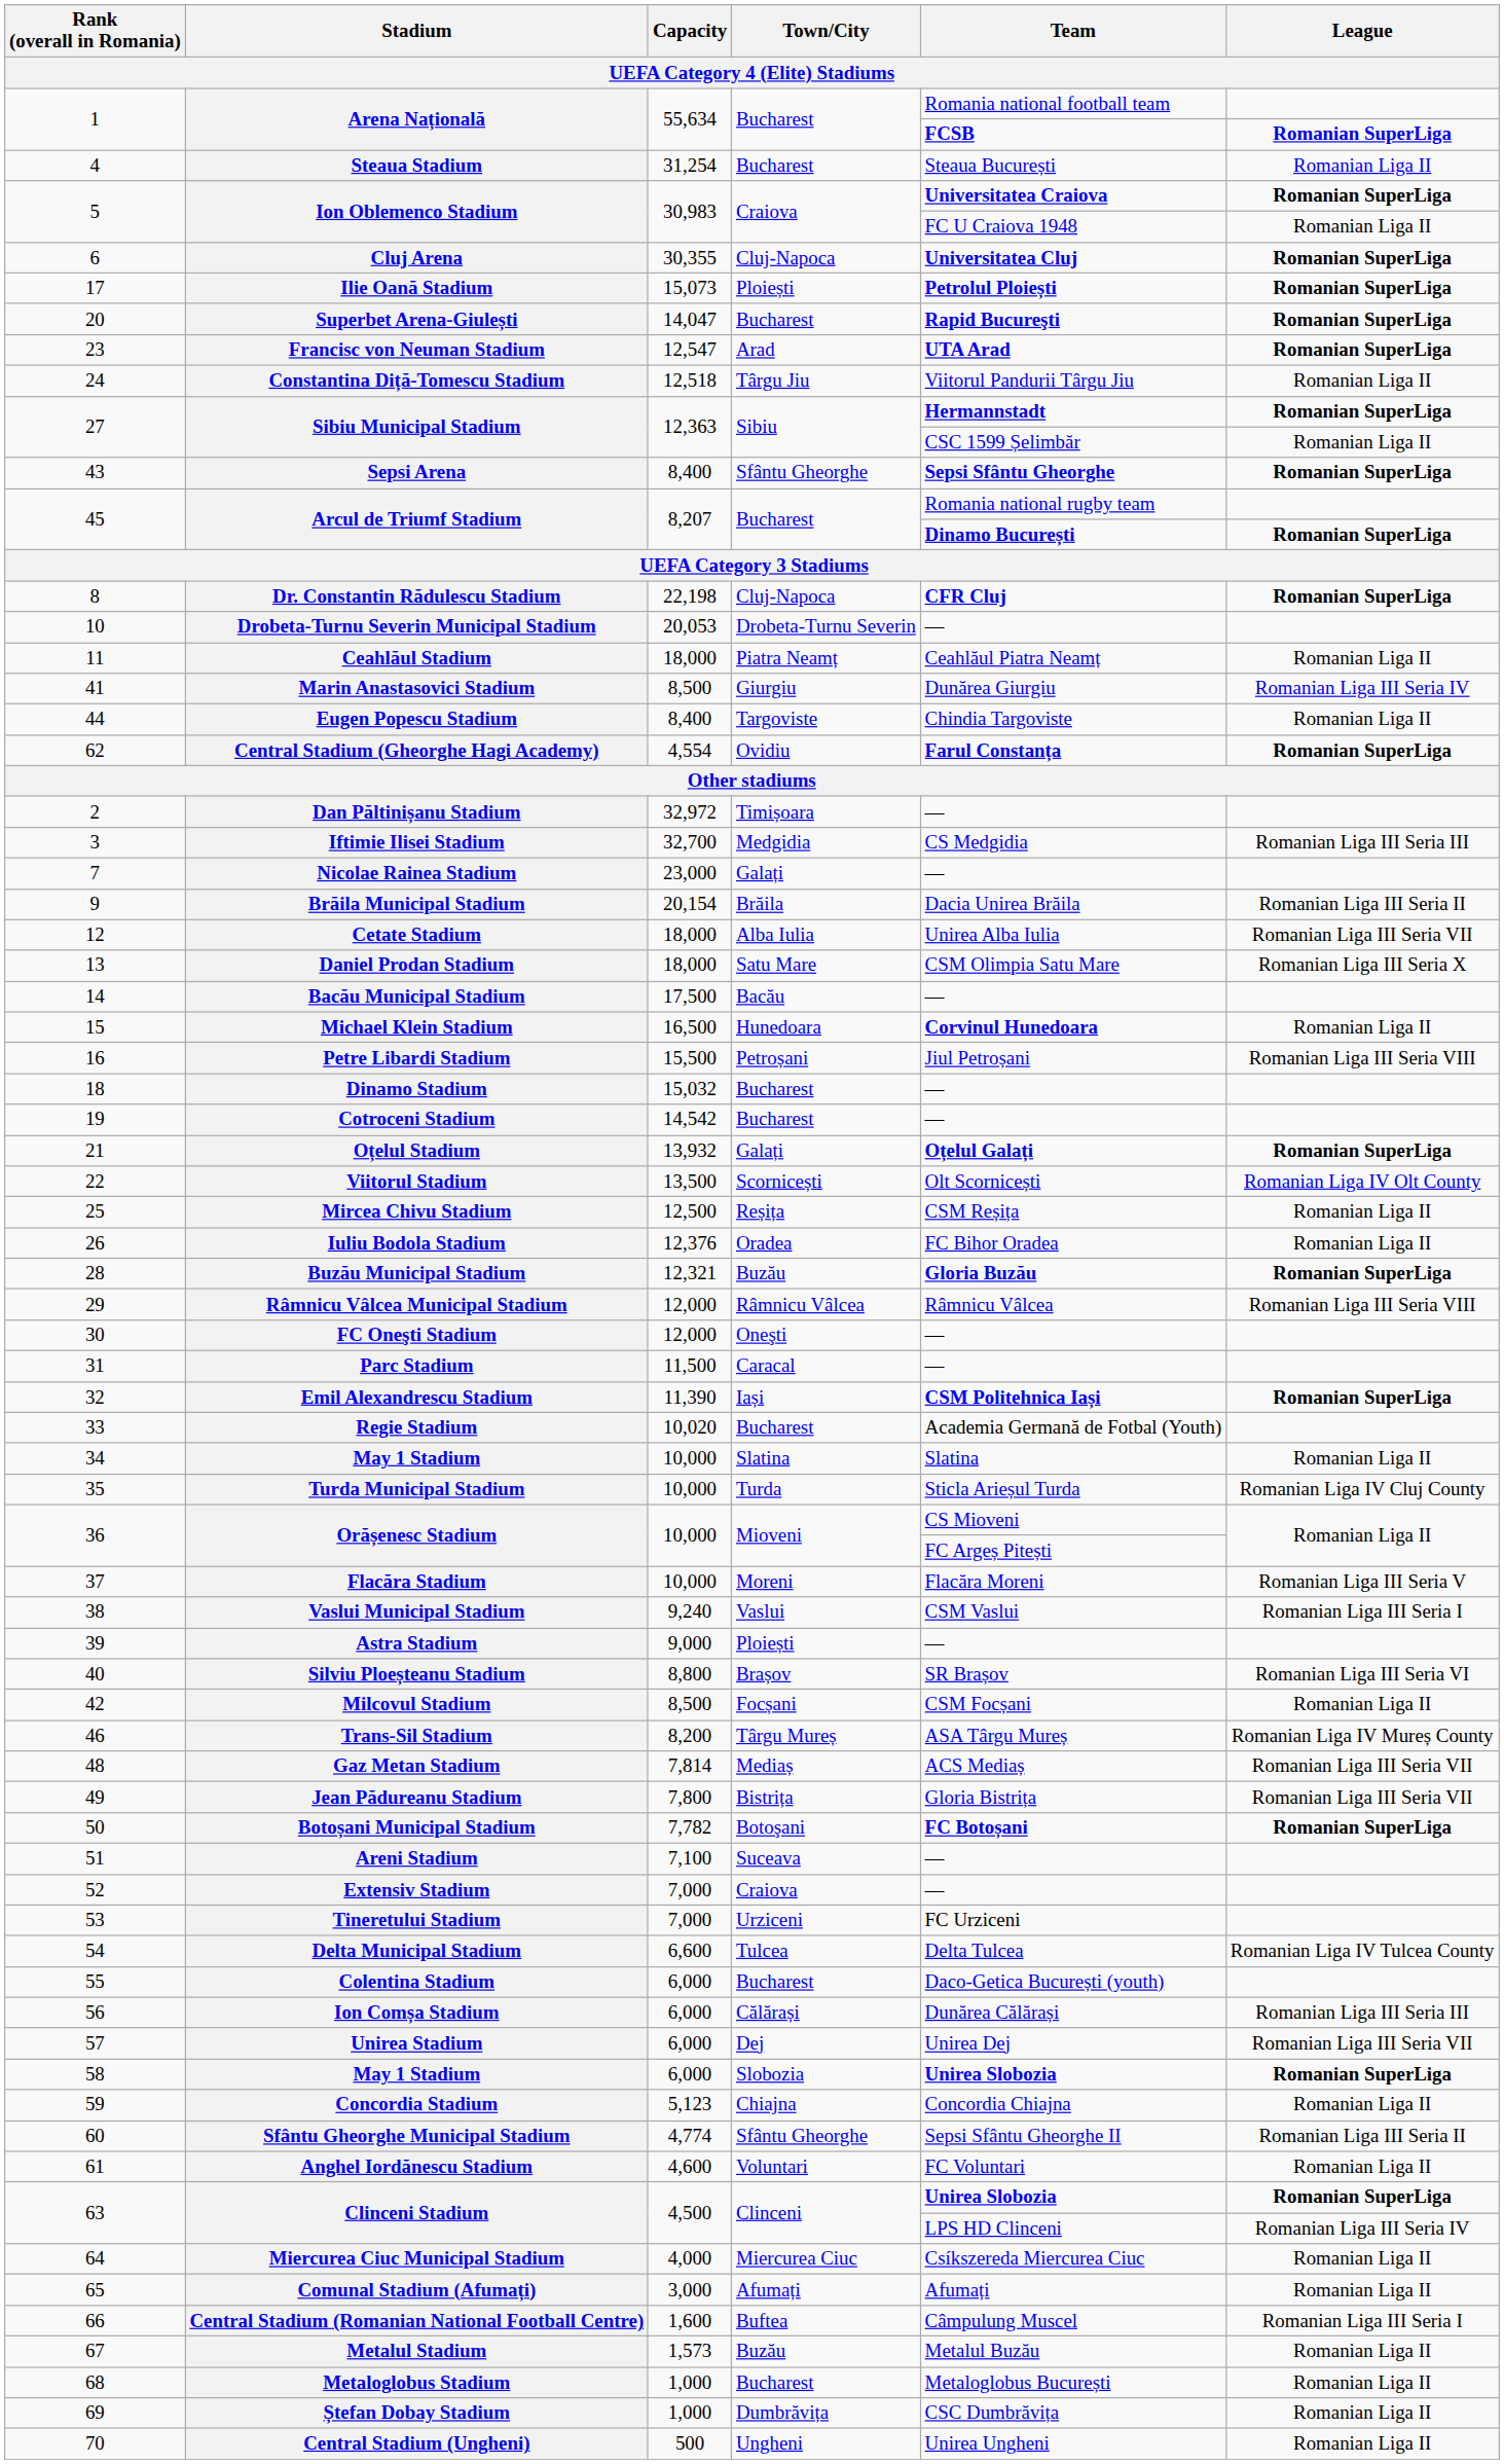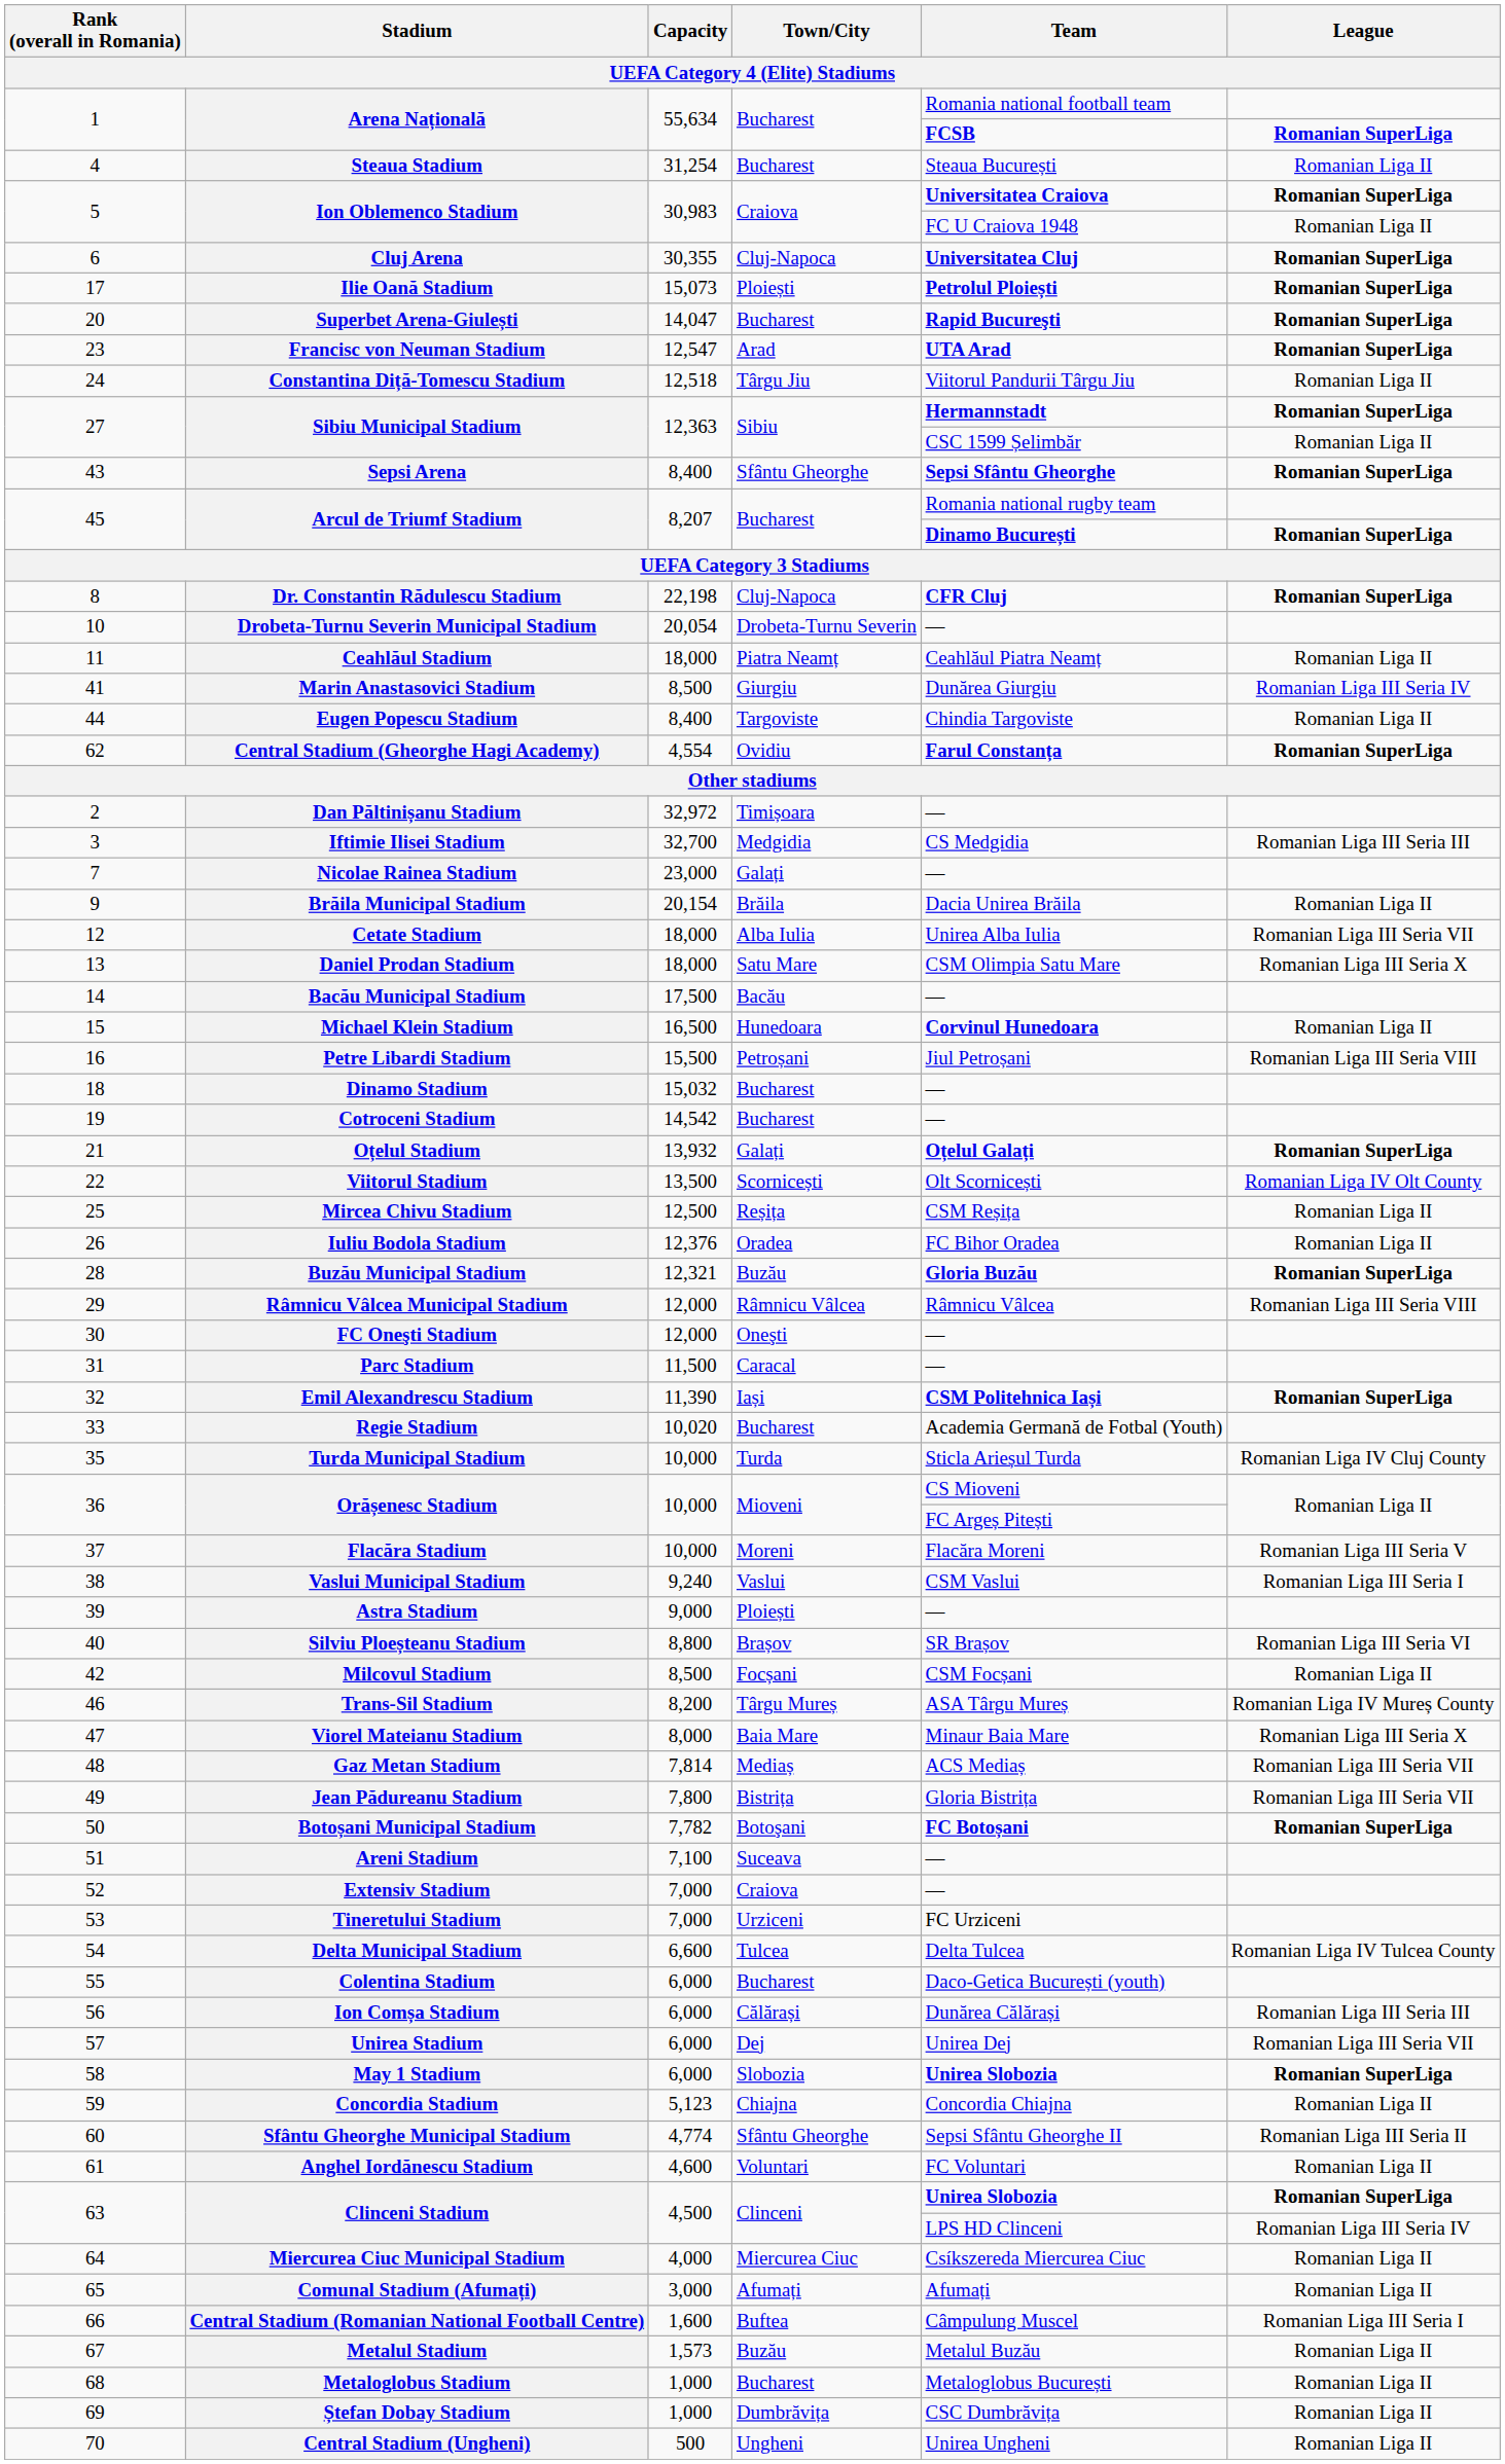Drobeta-Turnu Severin Municipal Stadium | Capacity: 20,053 -> 20,054
Brăila Municipal Stadium | League: Romanian Liga III Seria II -> Romanian Liga II
- row: 34 | May 1 Stadium | 10,000 | Slatina | Slatina | Romanian Liga II
+ row: 47 | Viorel Mateianu Stadium | 8,000 | Baia Mare | Minaur Baia Mare | Romanian Liga III Seria X
